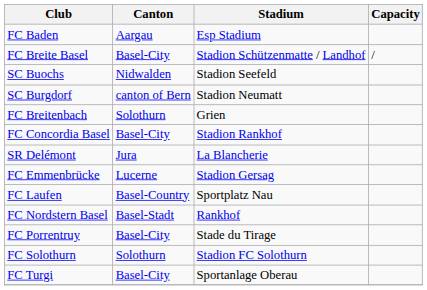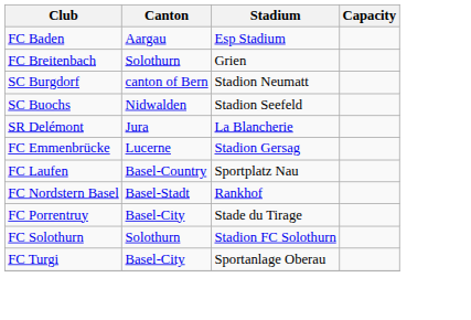- row: FC Breite Basel | Basel-City | Stadion Schützenmatte / Landhof | /
rows swapped: FC Breitenbach <-> SC Buochs
- row: FC Concordia Basel | Basel-City | Stadion Rankhof
